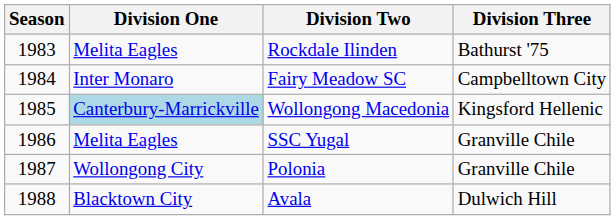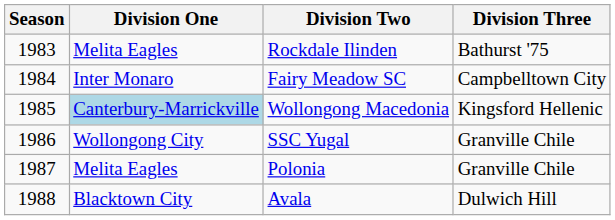SSC Yugal | Division One: Melita Eagles -> Wollongong City
Polonia | Division One: Wollongong City -> Melita Eagles
